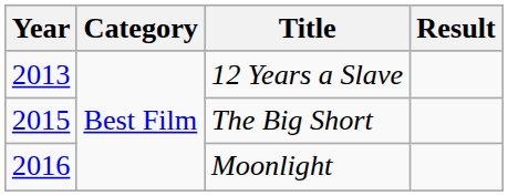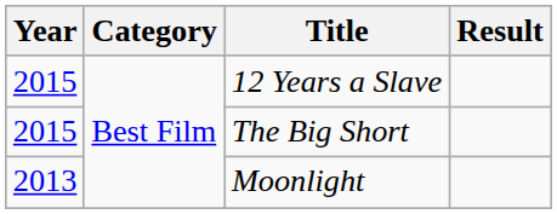12 Years a Slave | Year: 2013 -> 2015
Moonlight | Year: 2016 -> 2013
